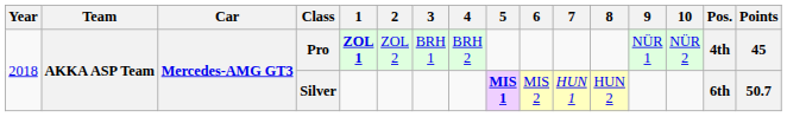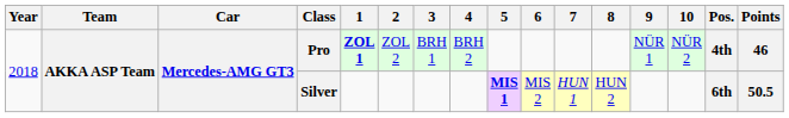Pro | Points: 45 -> 46
Silver | Points: 50.7 -> 50.5
